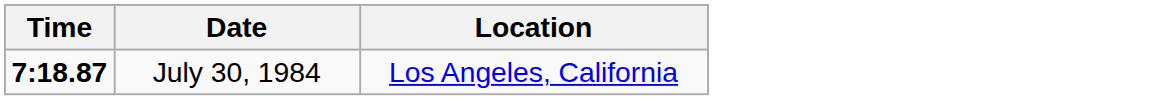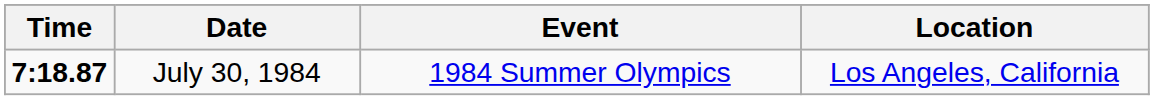+ column: Event | 1984 Summer Olympics
